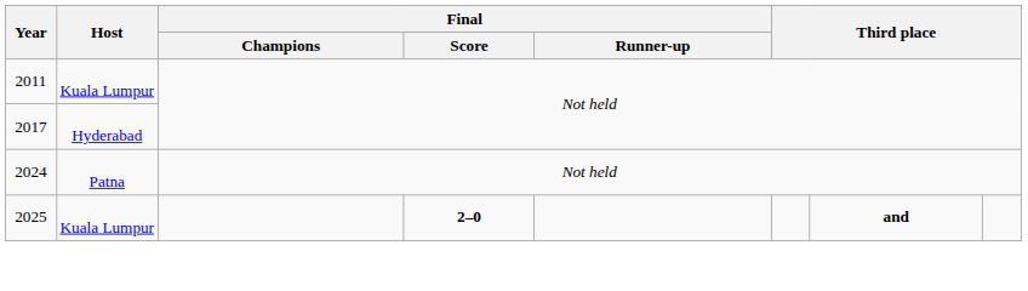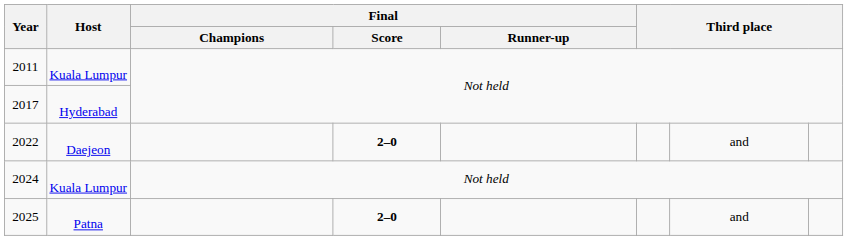+ row: 2022 | Daejeon | 2–0 | and
2024 | Host: Patna -> Kuala Lumpur
2025 | Host: Kuala Lumpur -> Patna
2025 | column 7: bold -> normal
